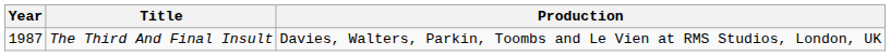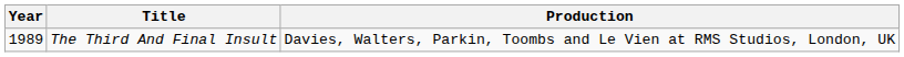The Third And Final Insult | Year: 1987 -> 1989
